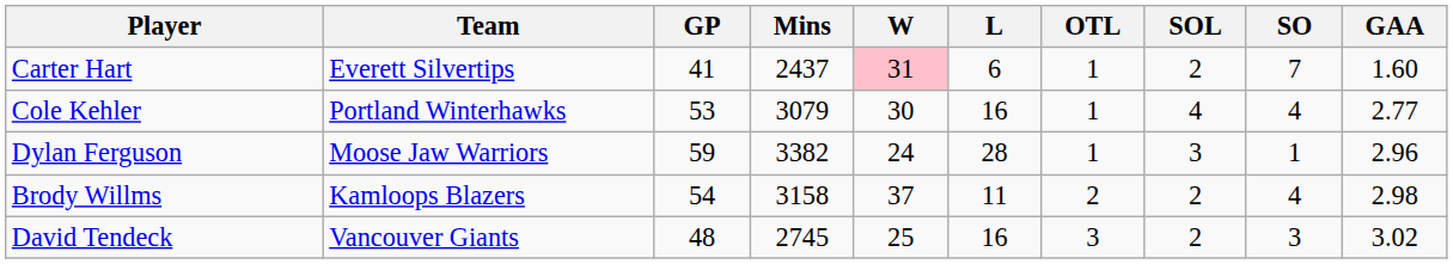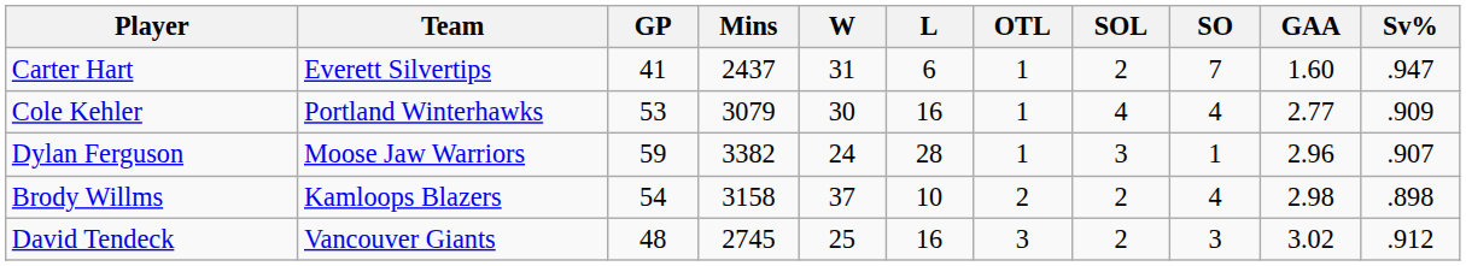+ column: Sv% | .947 | .909 | .907 | .898 | .912
Carter Hart | W: pink background -> no background
Brody Willms | L: 11 -> 10
